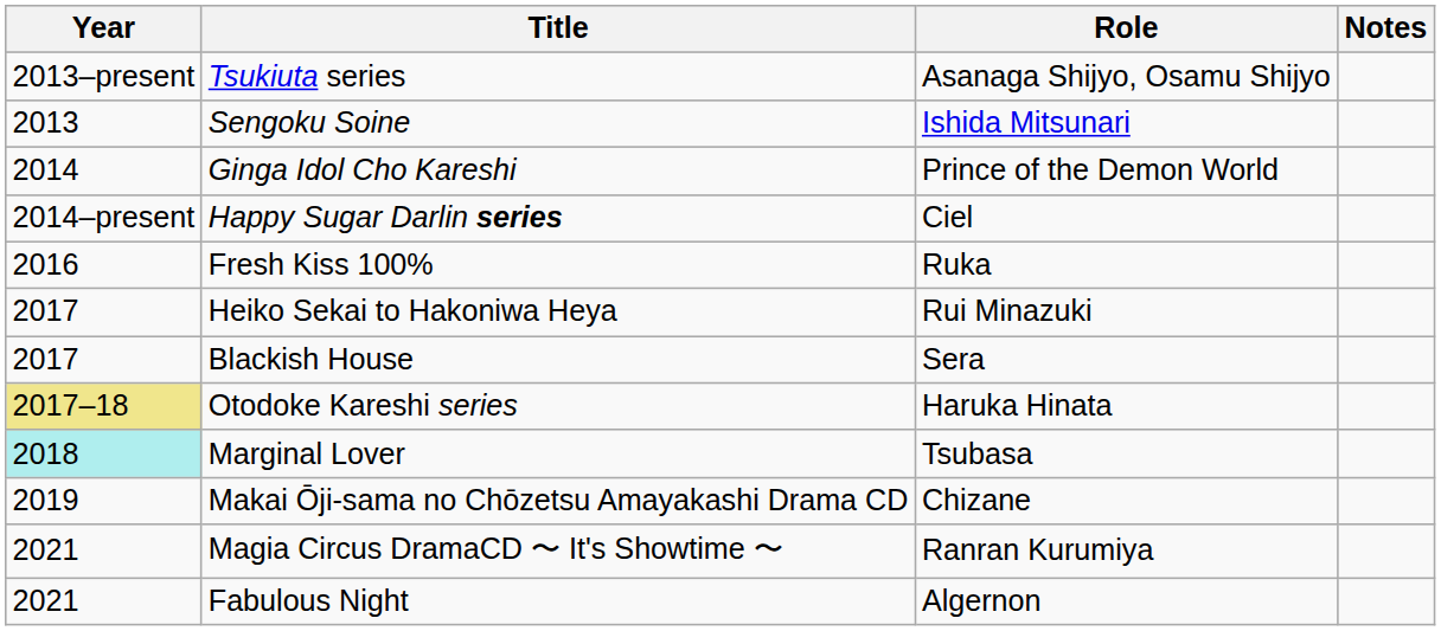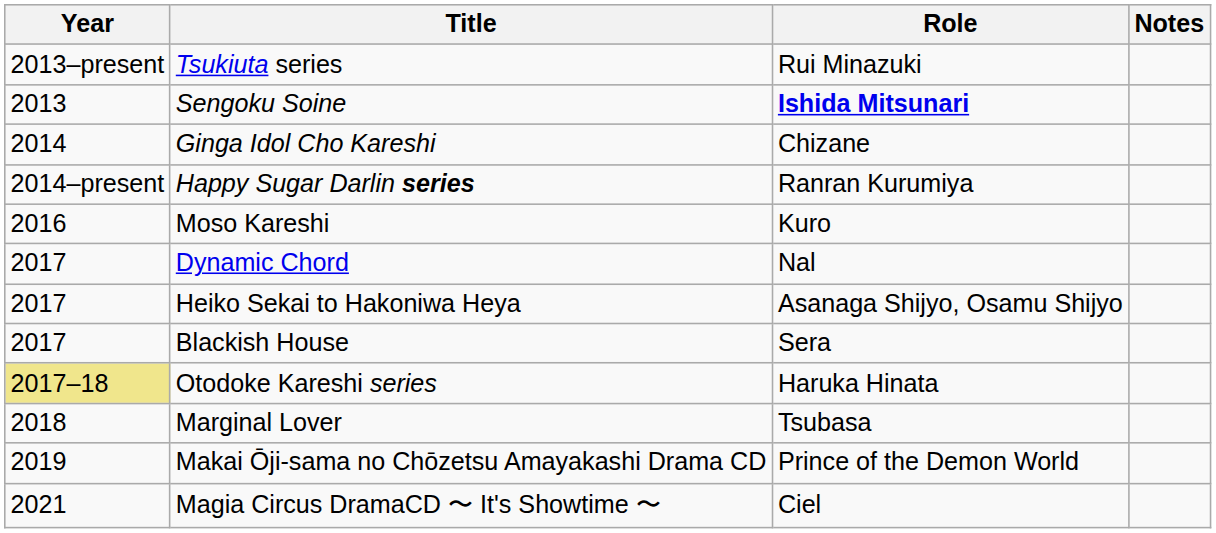Tsukiuta series | Role: Asanaga Shijyo, Osamu Shijyo -> Rui Minazuki
Sengoku Soine | Role: normal -> bold
Ginga Idol Cho Kareshi | Role: Prince of the Demon World -> Chizane
Happy Sugar Darlin series | Role: Ciel -> Ranran Kurumiya
- row: 2016 | Fresh Kiss 100% | Ruka
+ row: 2016 | Moso Kareshi | Kuro
+ row: 2017 | Dynamic Chord | Nal
Heiko Sekai to Hakoniwa Heya | Role: Rui Minazuki -> Asanaga Shijyo, Osamu Shijyo
Marginal Lover | Year: paleturquoise background -> no background
Makai Ōji-sama no Chōzetsu Amayakashi Drama CD | Role: Chizane -> Prince of the Demon World
Magia Circus DramaCD 〜 It's Showtime 〜 | Role: Ranran Kurumiya -> Ciel
- row: 2021 | Fabulous Night | Algernon
